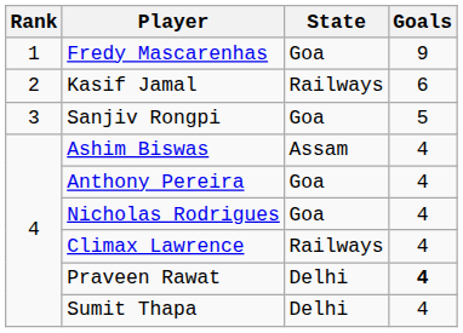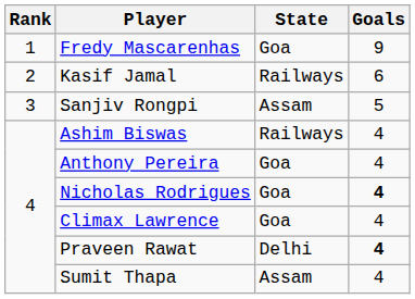Sanjiv Rongpi | State: Goa -> Assam
Ashim Biswas | State: Assam -> Railways
Nicholas Rodrigues | Goals: normal -> bold
Climax Lawrence | State: Railways -> Goa
Sumit Thapa | State: Delhi -> Assam
